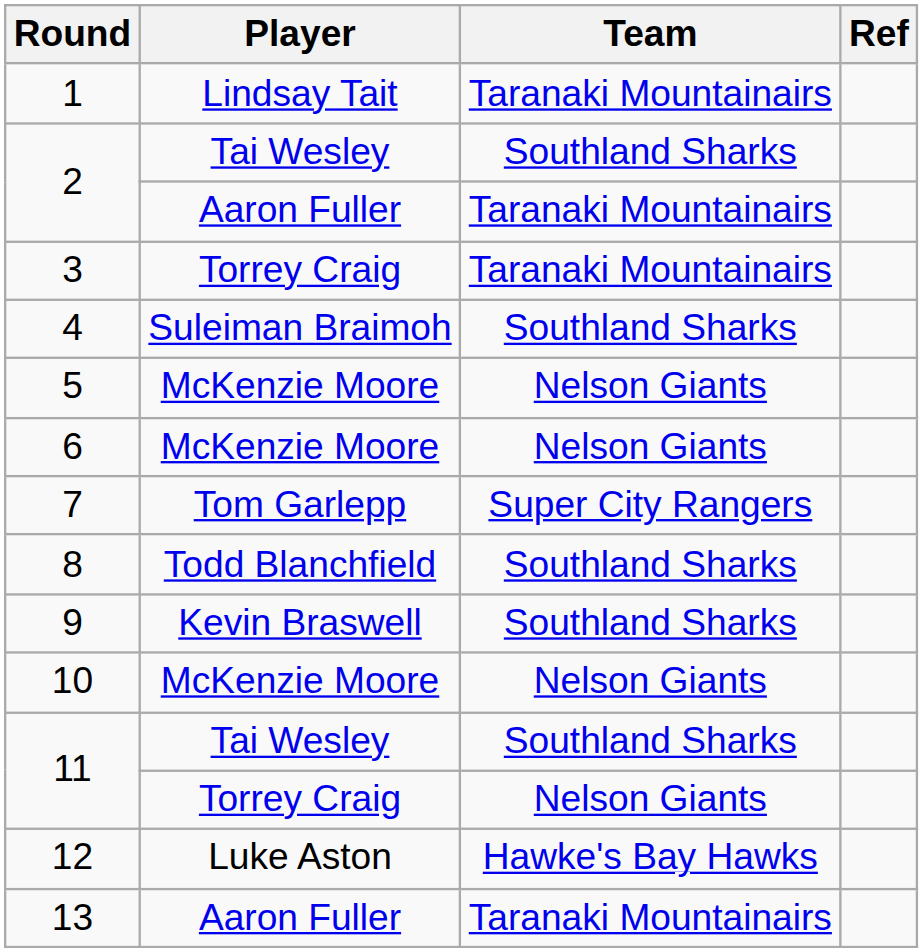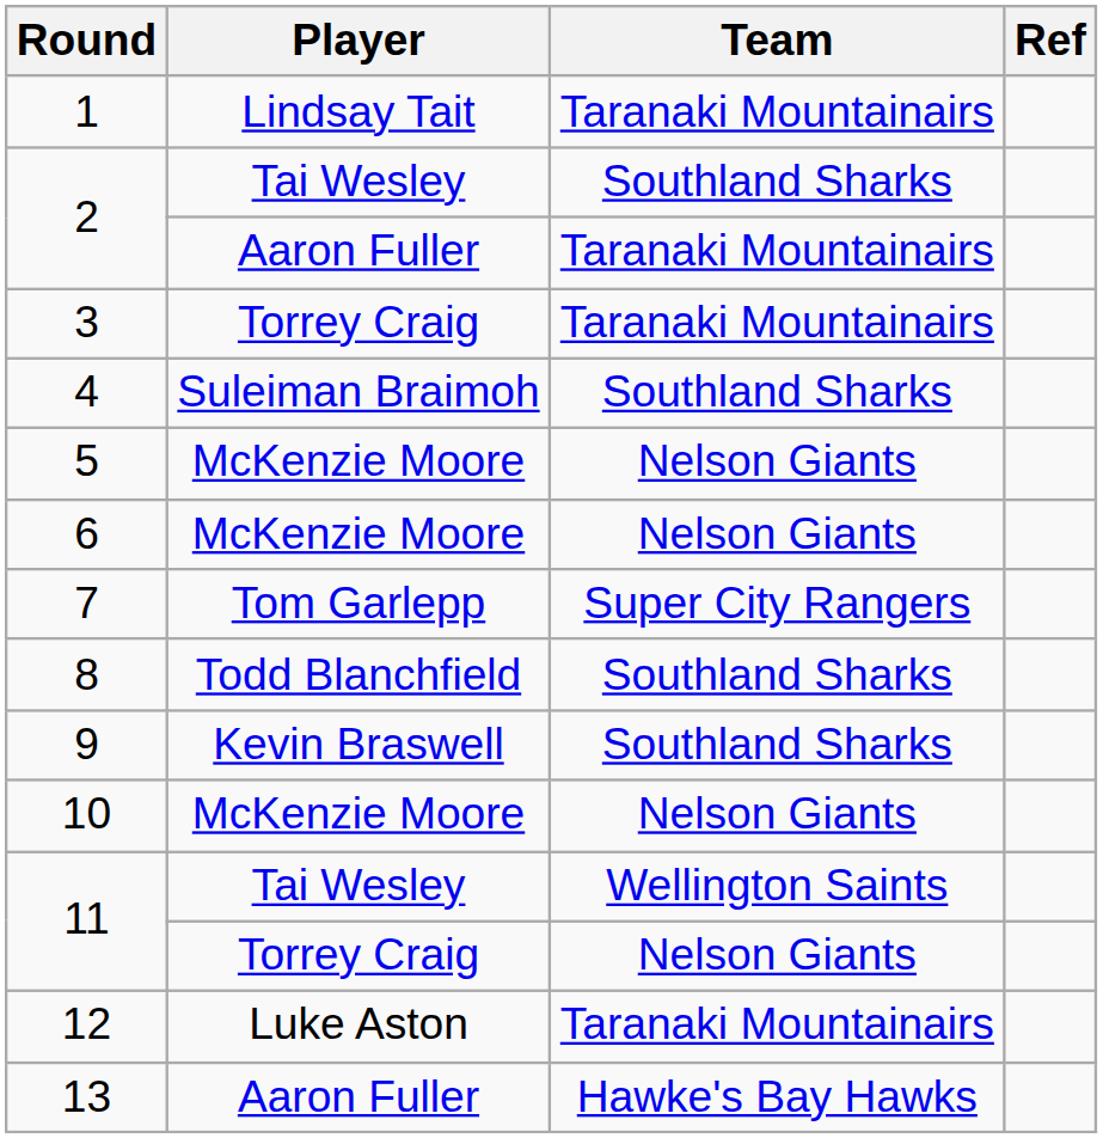11 / Tai Wesley | Team: Southland Sharks -> Wellington Saints
12 | Team: Hawke's Bay Hawks -> Taranaki Mountainairs
13 | Team: Taranaki Mountainairs -> Hawke's Bay Hawks
